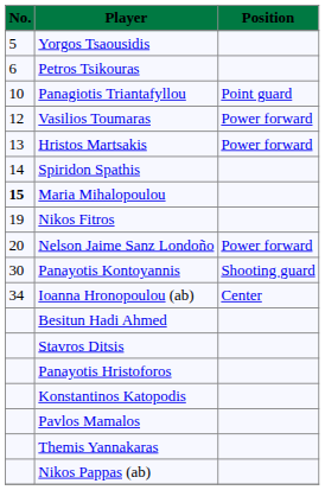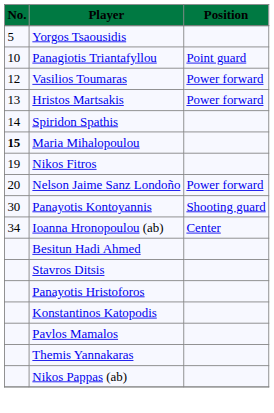- row: 6 | Petros Tsikouras
